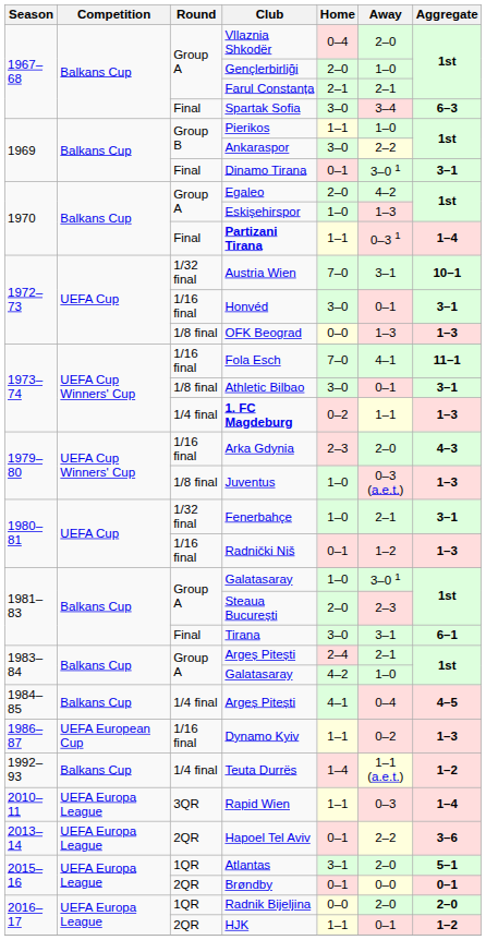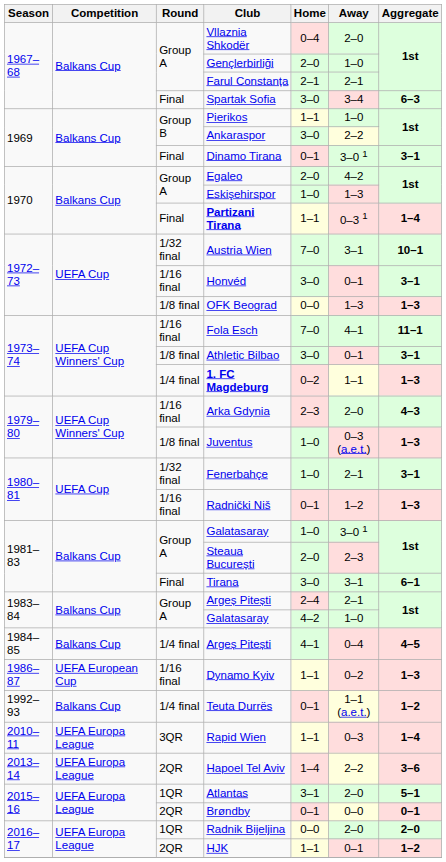Teuta Durrës | Home: 1–4 -> 0–1
Hapoel Tel Aviv | Home: 0–1 -> 1–4
